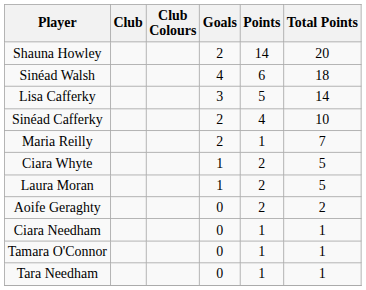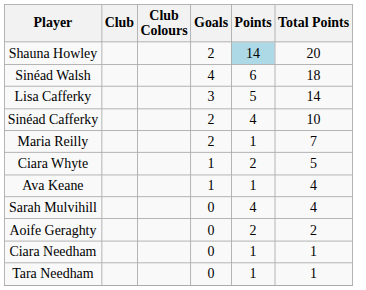Shauna Howley | Points: no background -> lightblue background
- row: Laura Moran | 1 | 2 | 5
+ row: Ava Keane | 1 | 1 | 4
+ row: Sarah Mulvihill | 0 | 4 | 4
- row: Tamara O'Connor | 0 | 1 | 1
